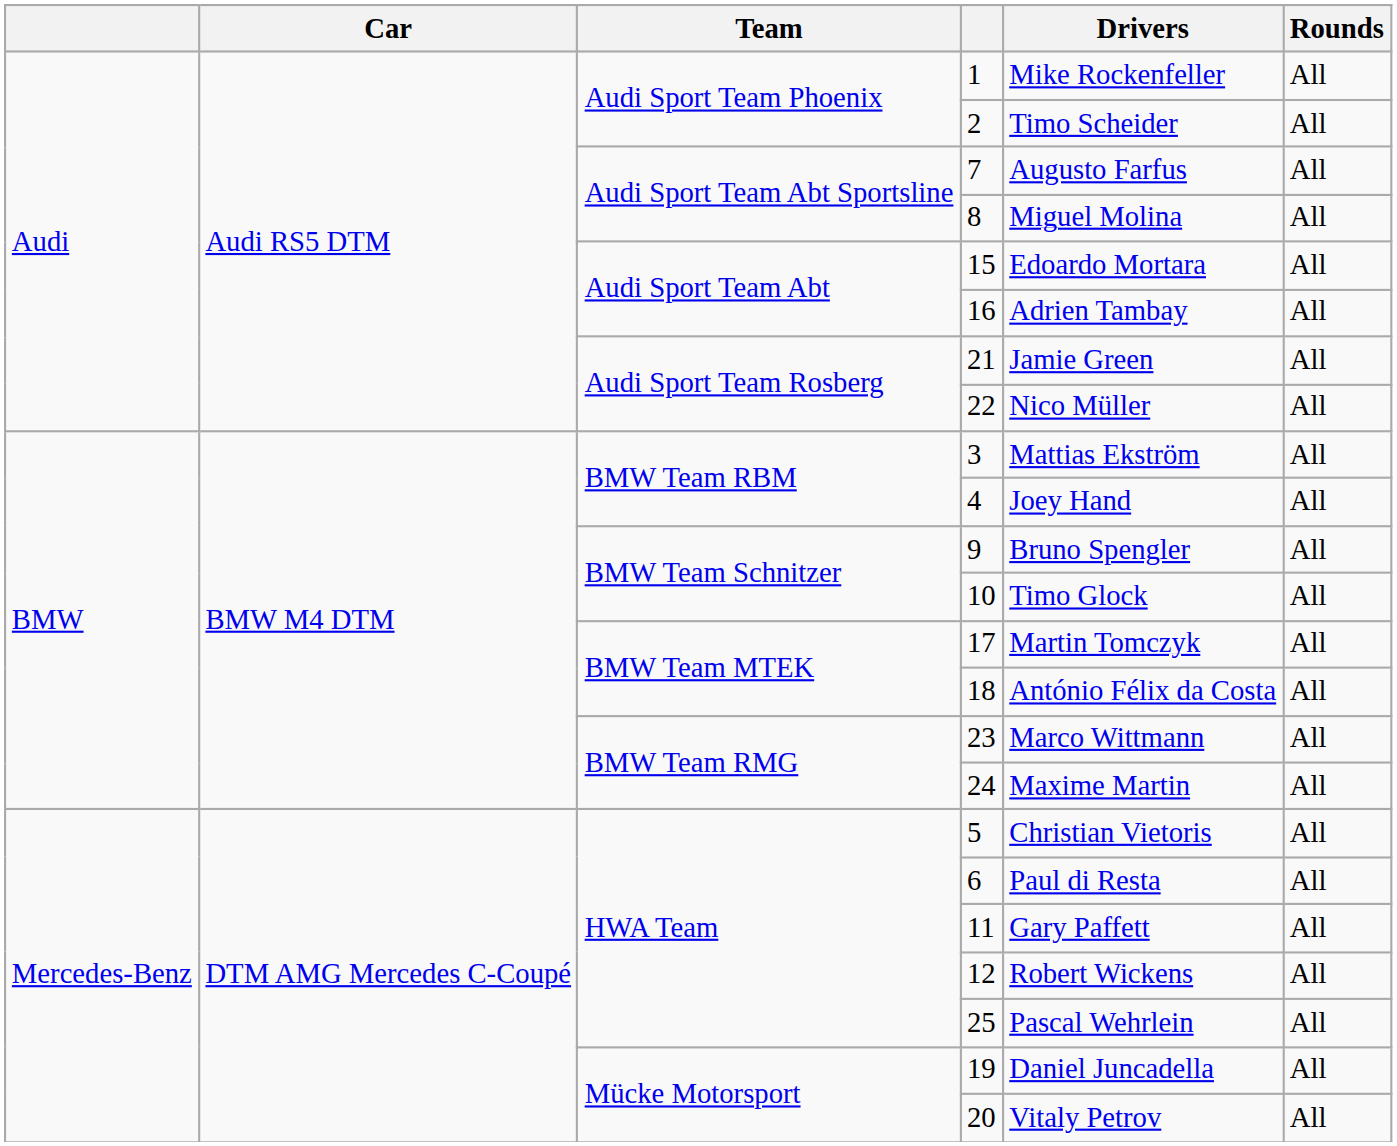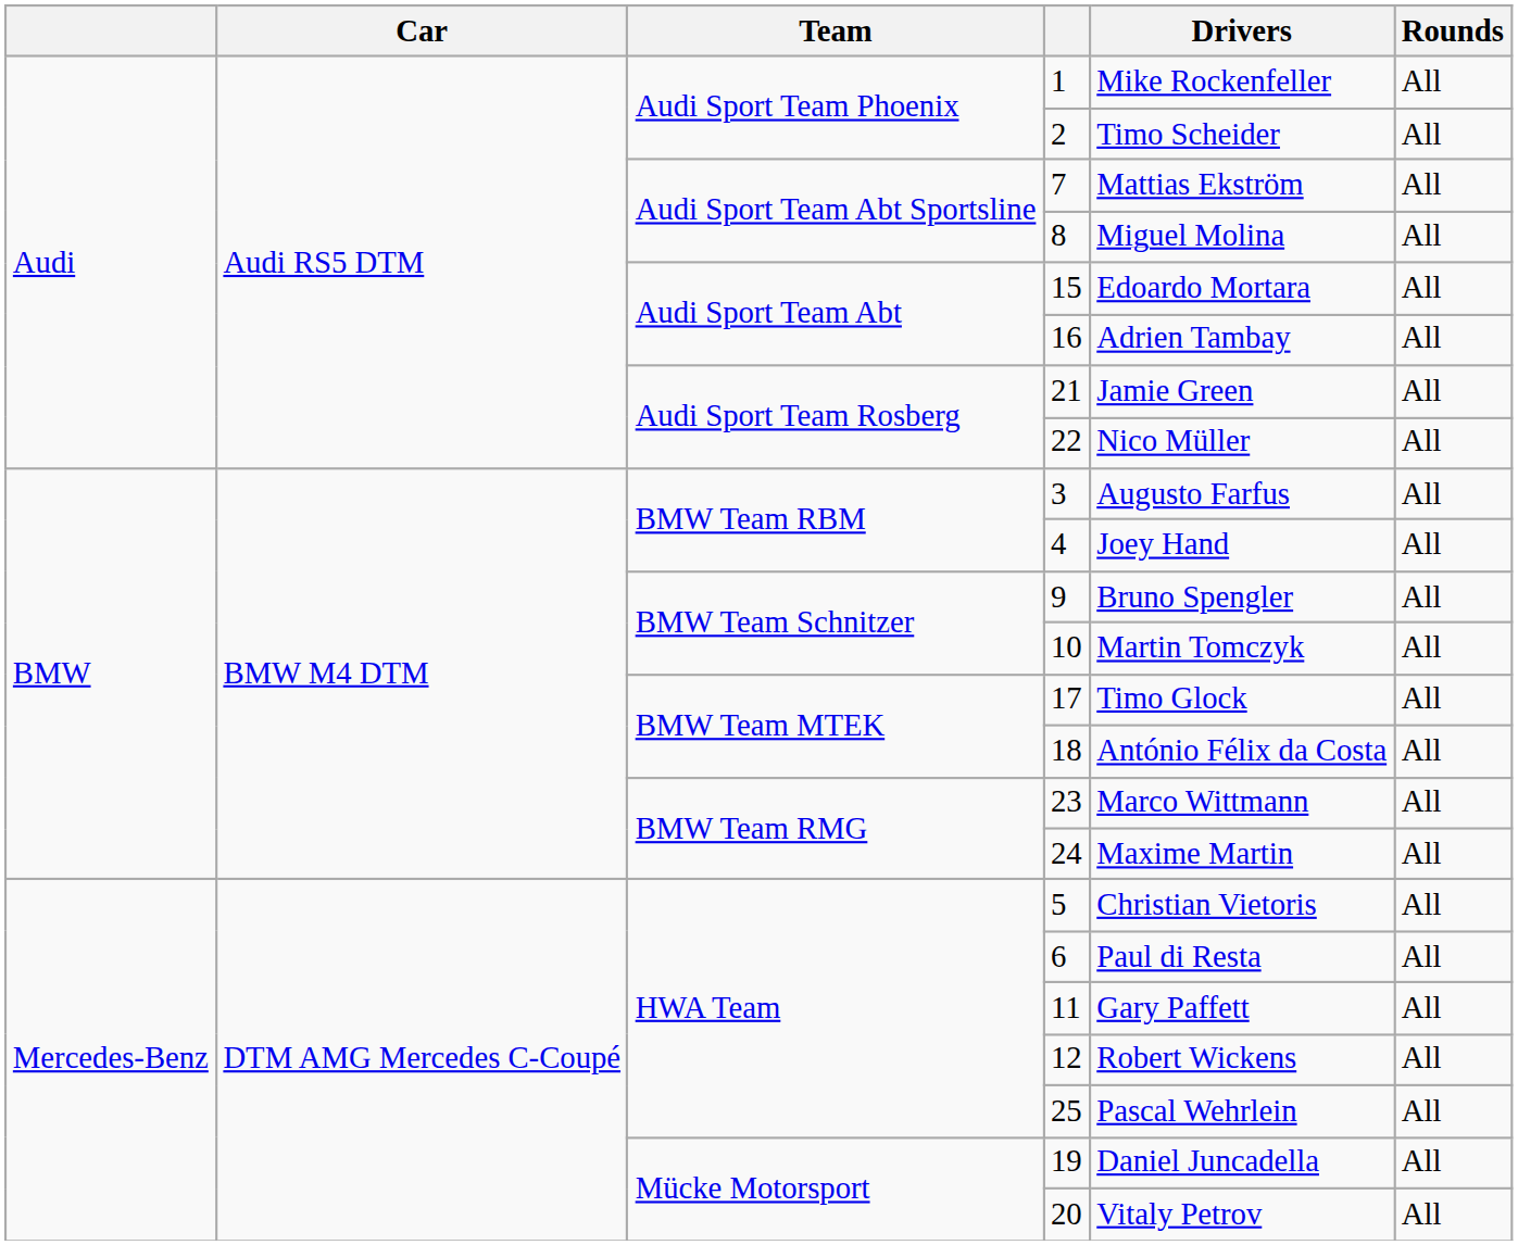7 | Drivers: Augusto Farfus -> Mattias Ekström
3 | Drivers: Mattias Ekström -> Augusto Farfus
10 | Drivers: Timo Glock -> Martin Tomczyk
17 | Drivers: Martin Tomczyk -> Timo Glock
